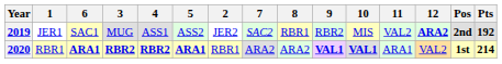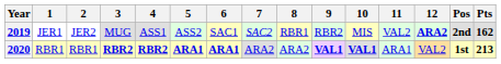columns swapped: 2 <-> 6
2019 | Pts: 192 -> 162
2020 | Pts: 214 -> 213
